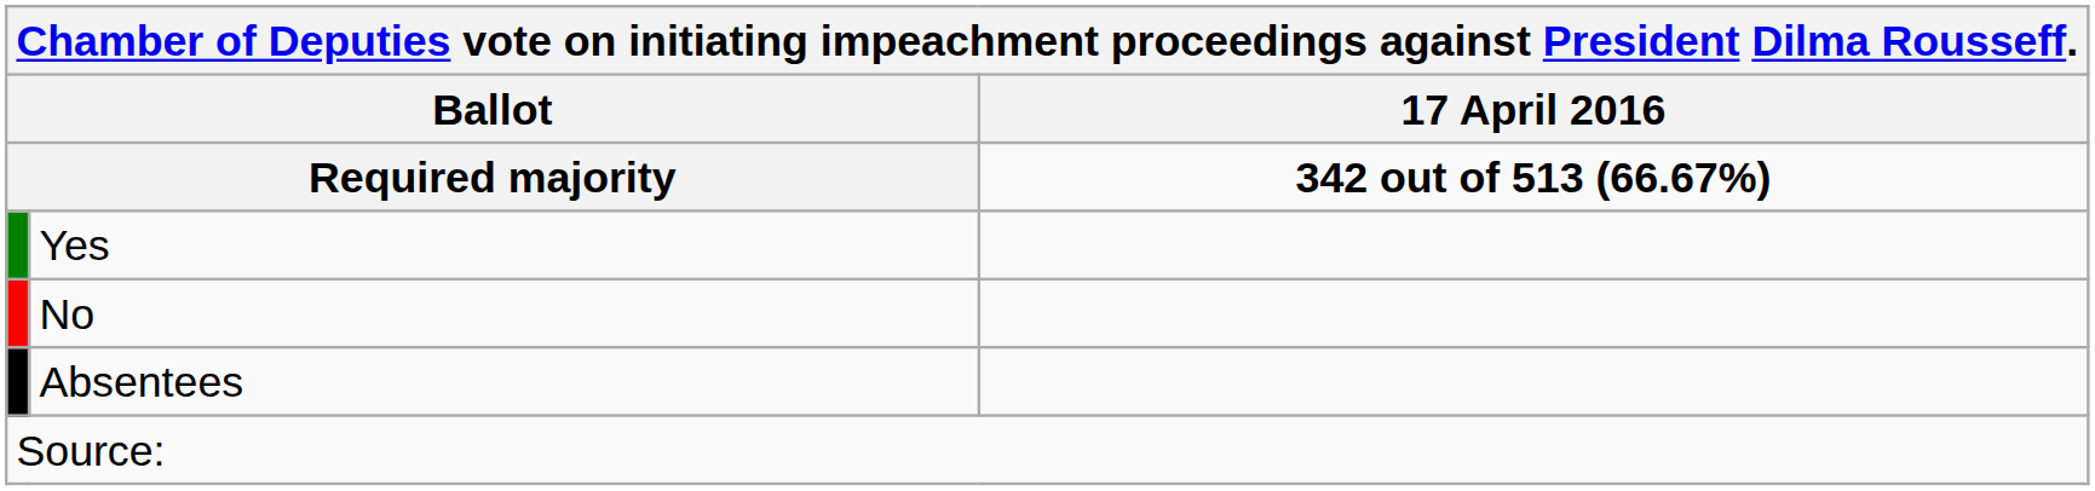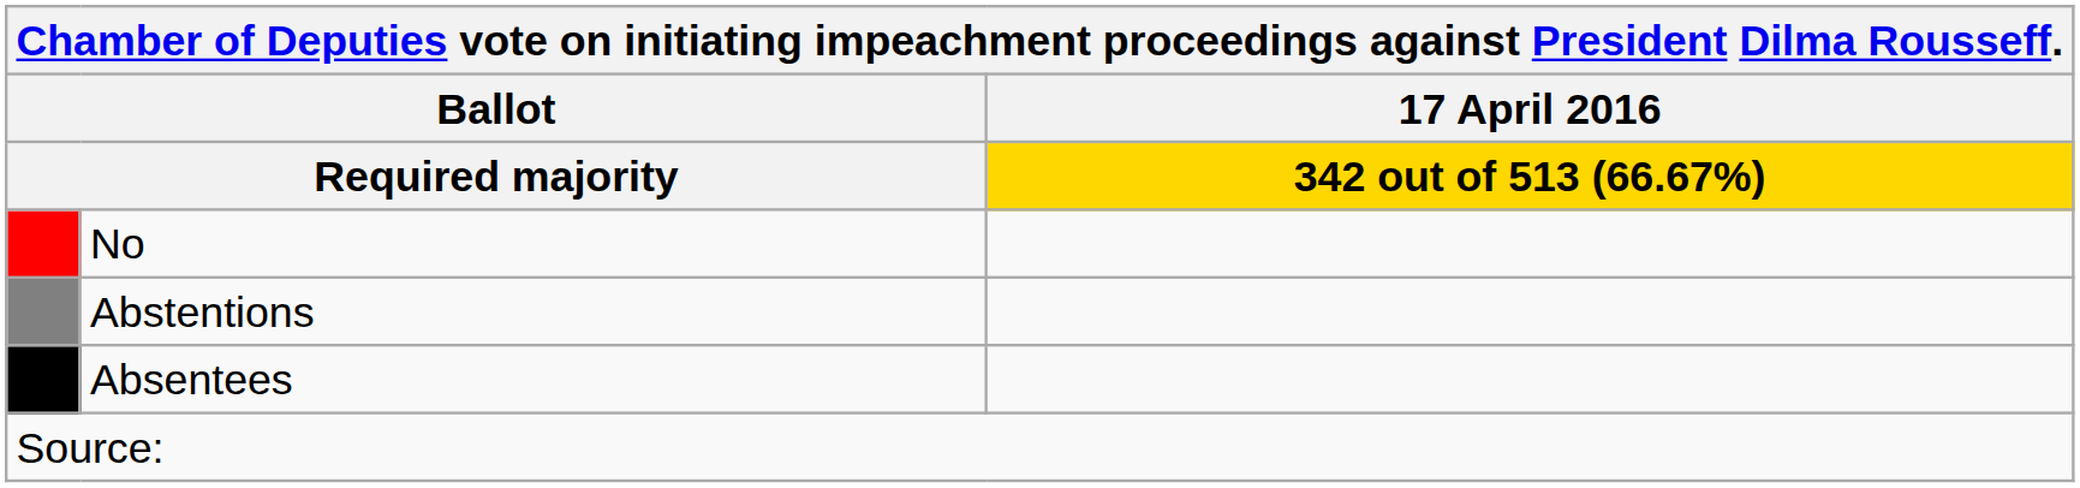Required majority | 17 April 2016: no background -> gold background
- row: Yes
+ row: Abstentions
